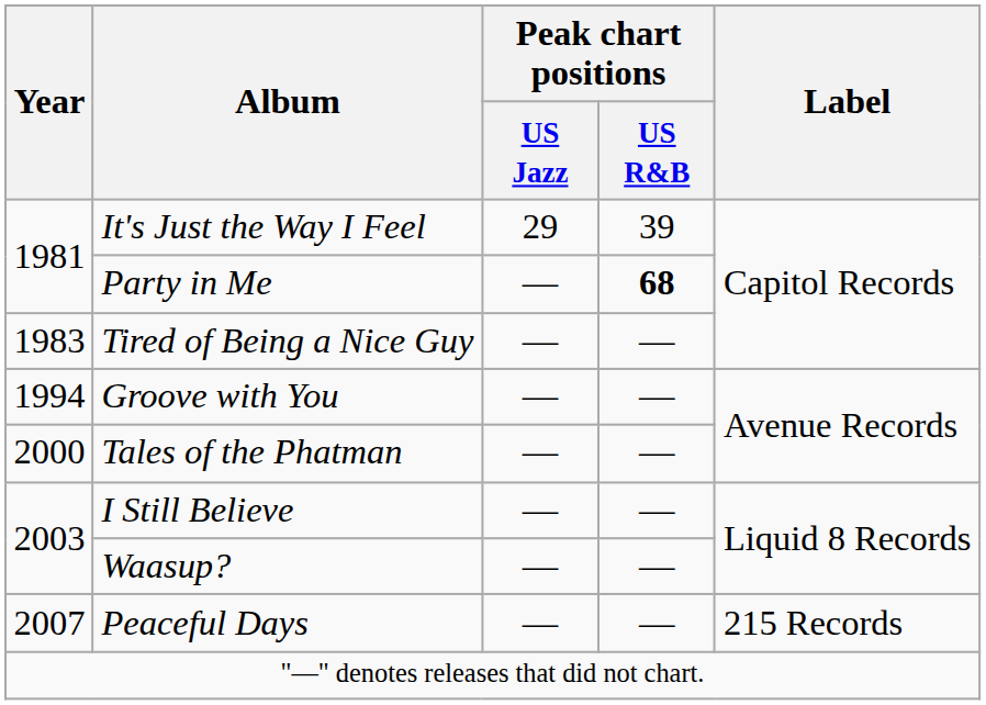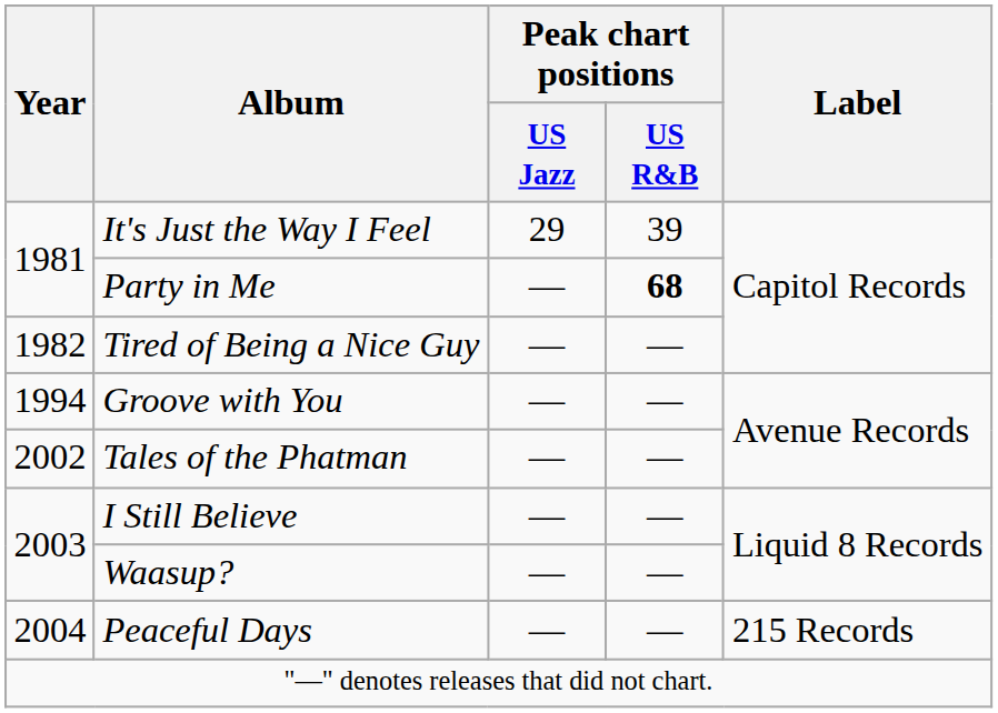Tired of Being a Nice Guy | Year: 1983 -> 1982
Tales of the Phatman | Year: 2000 -> 2002
Peaceful Days | Year: 2007 -> 2004
